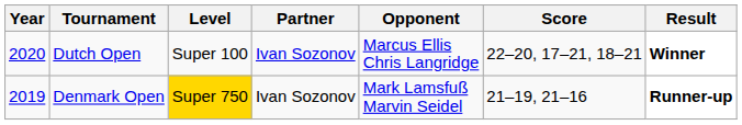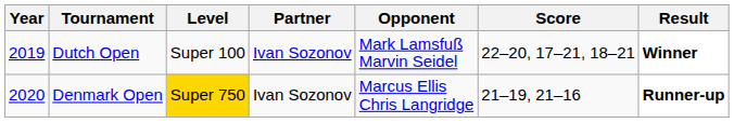Dutch Open | Year: 2020 -> 2019
Dutch Open | Opponent: Marcus Ellis Chris Langridge -> Mark Lamsfuß Marvin Seidel
Denmark Open | Year: 2019 -> 2020
Denmark Open | Opponent: Mark Lamsfuß Marvin Seidel -> Marcus Ellis Chris Langridge
